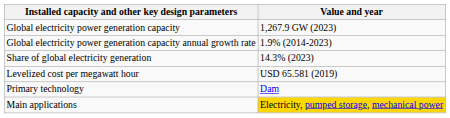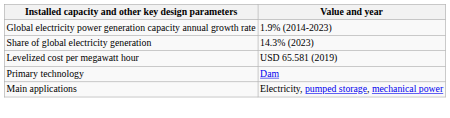- row: Global electricity power generation capacity | 1,267.9 GW (2023)
Main applications | Value and year: gold background -> no background
